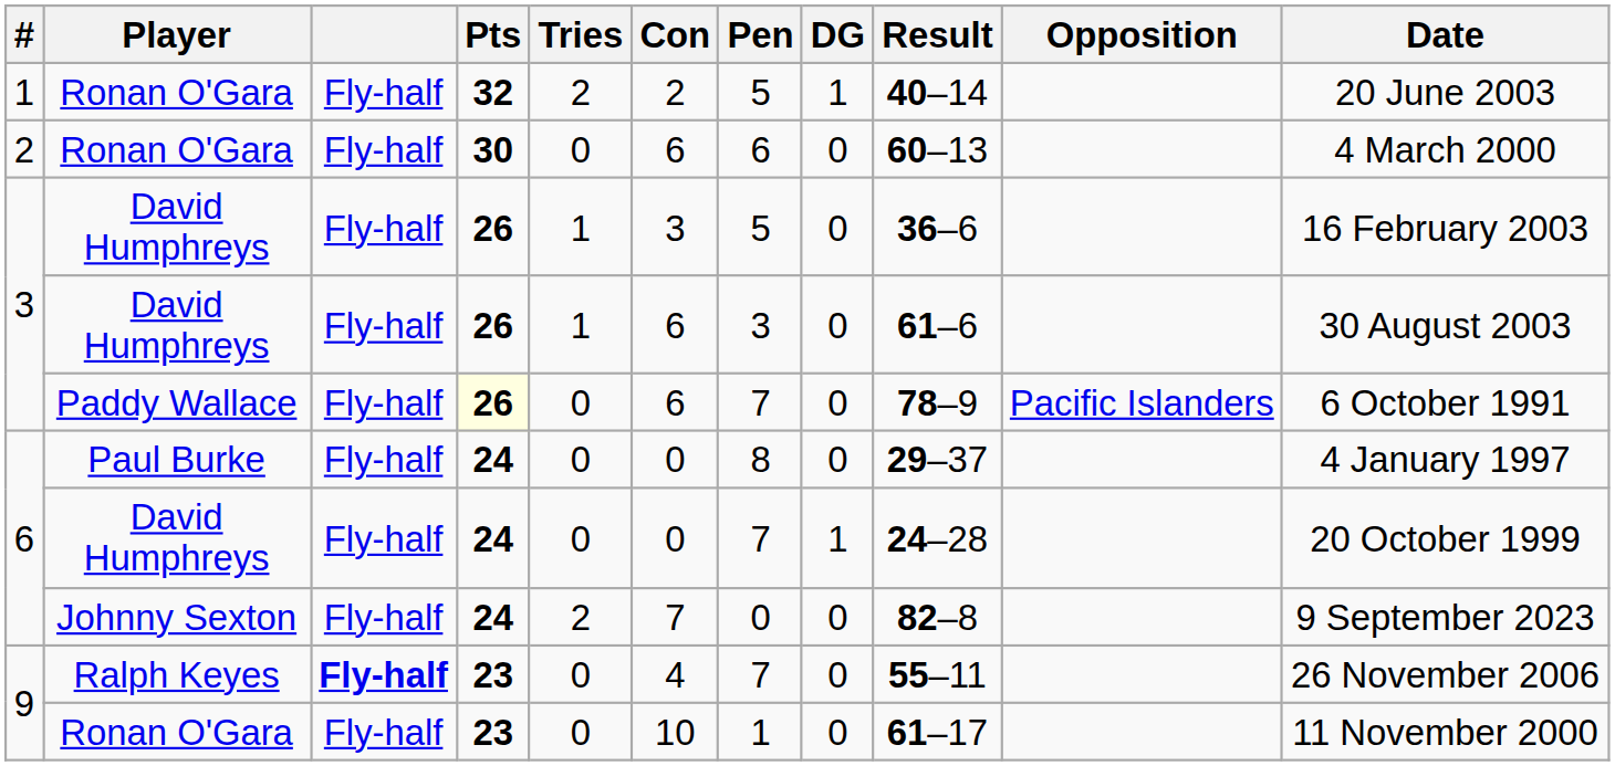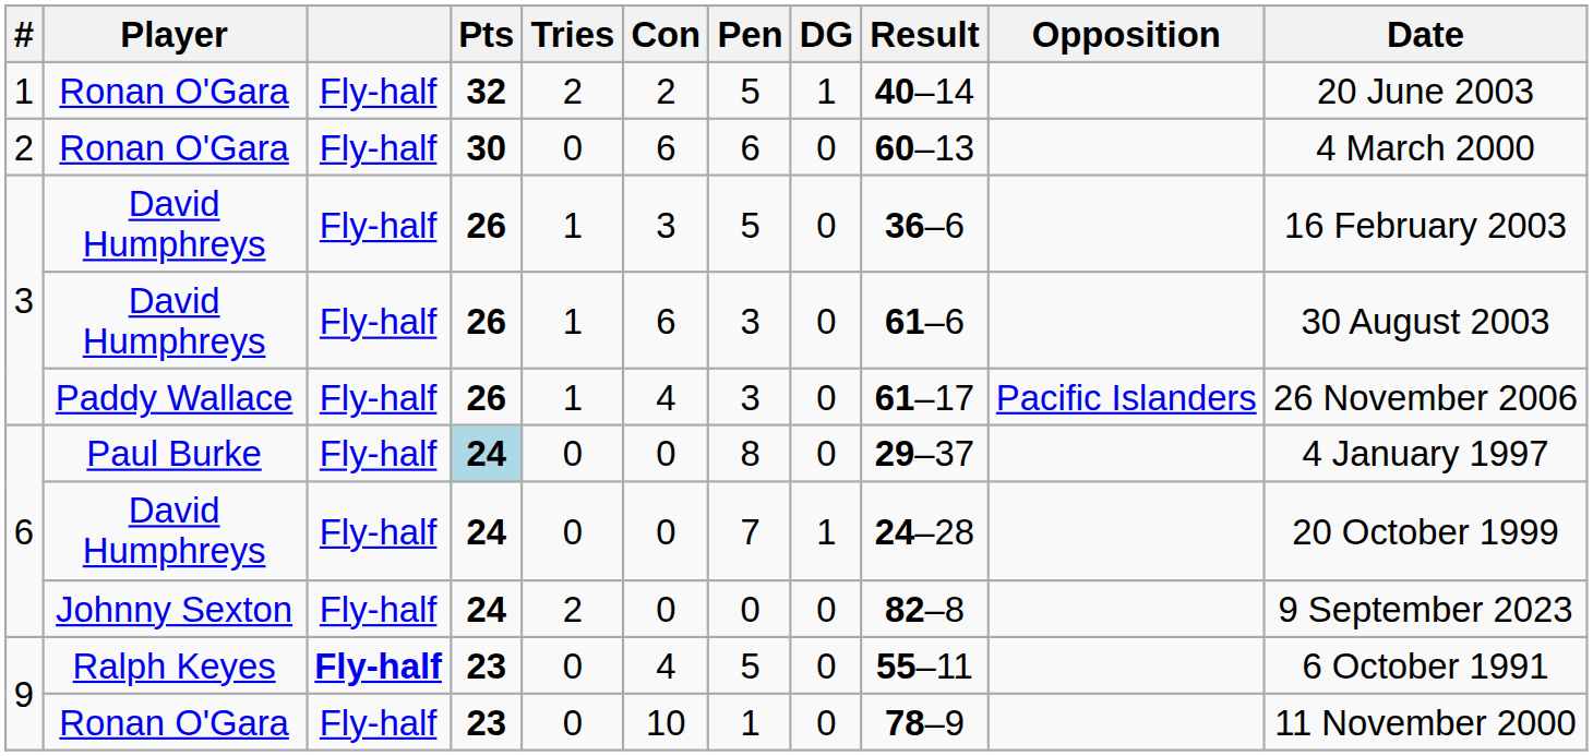Paddy Wallace | Pts: lightyellow background -> no background
Paddy Wallace | Tries: 0 -> 1
Paddy Wallace | Con: 6 -> 4
Paddy Wallace | Pen: 7 -> 3
Paddy Wallace | Result: 78–9 -> 61–17
Paddy Wallace | Date: 6 October 1991 -> 26 November 2006
Paul Burke | Pts: no background -> lightblue background
Johnny Sexton | Con: 7 -> 0
Ralph Keyes | Pen: 7 -> 5
Ralph Keyes | Date: 26 November 2006 -> 6 October 1991
9 / Ronan O'Gara | Result: 61–17 -> 78–9
